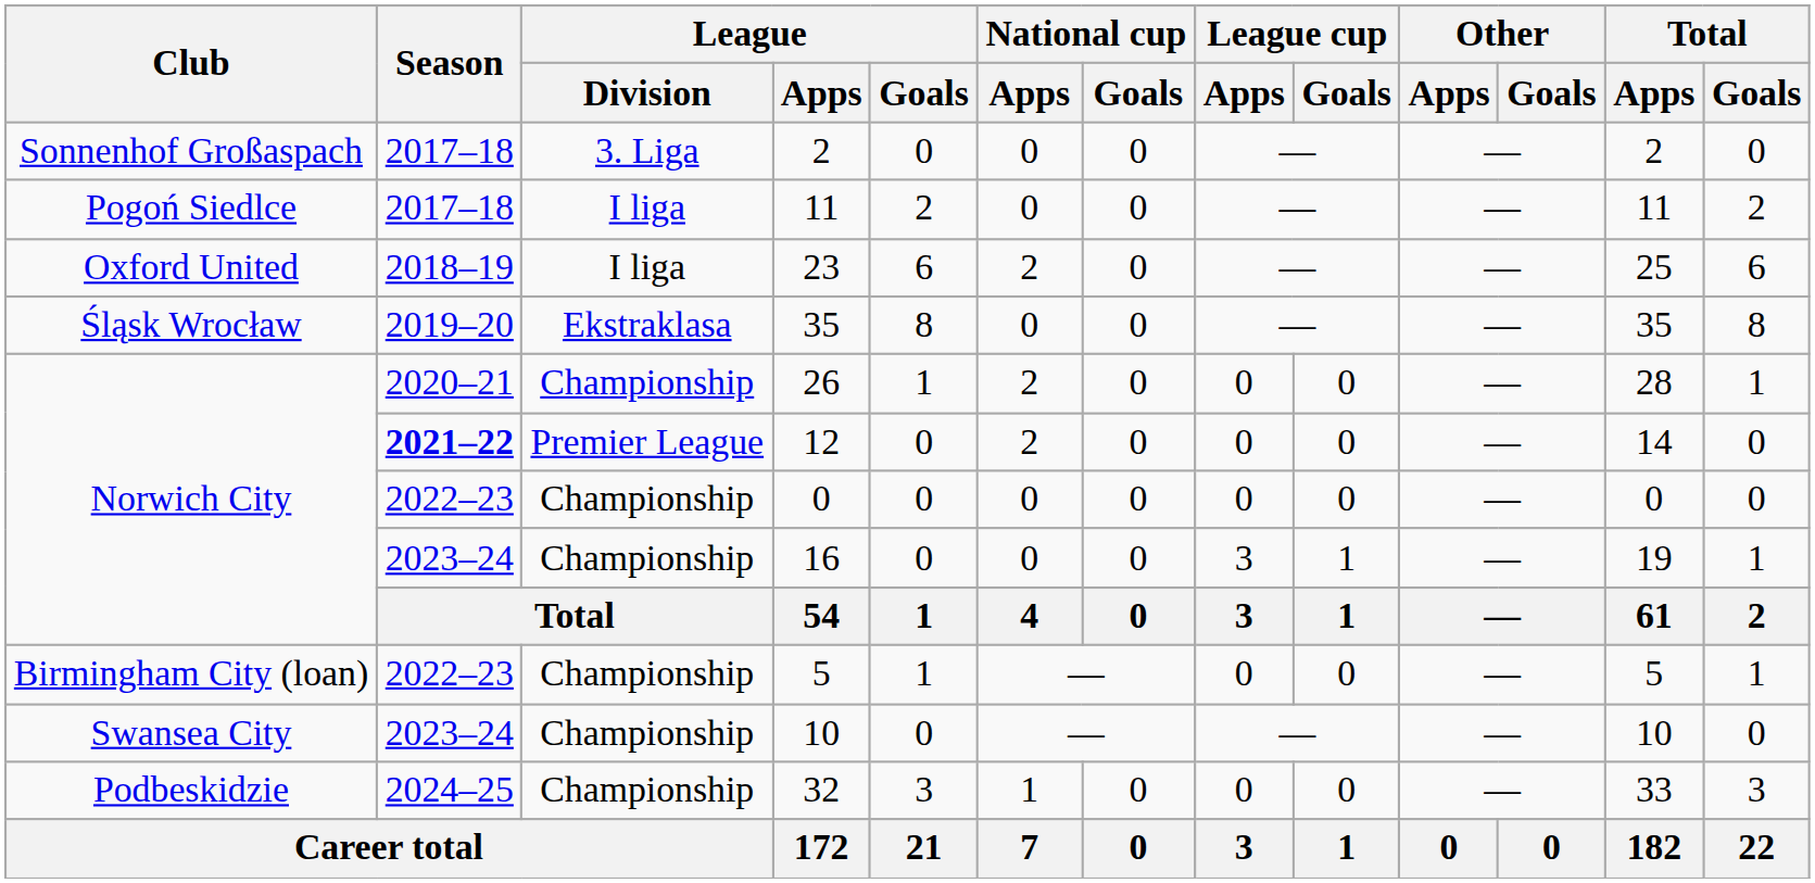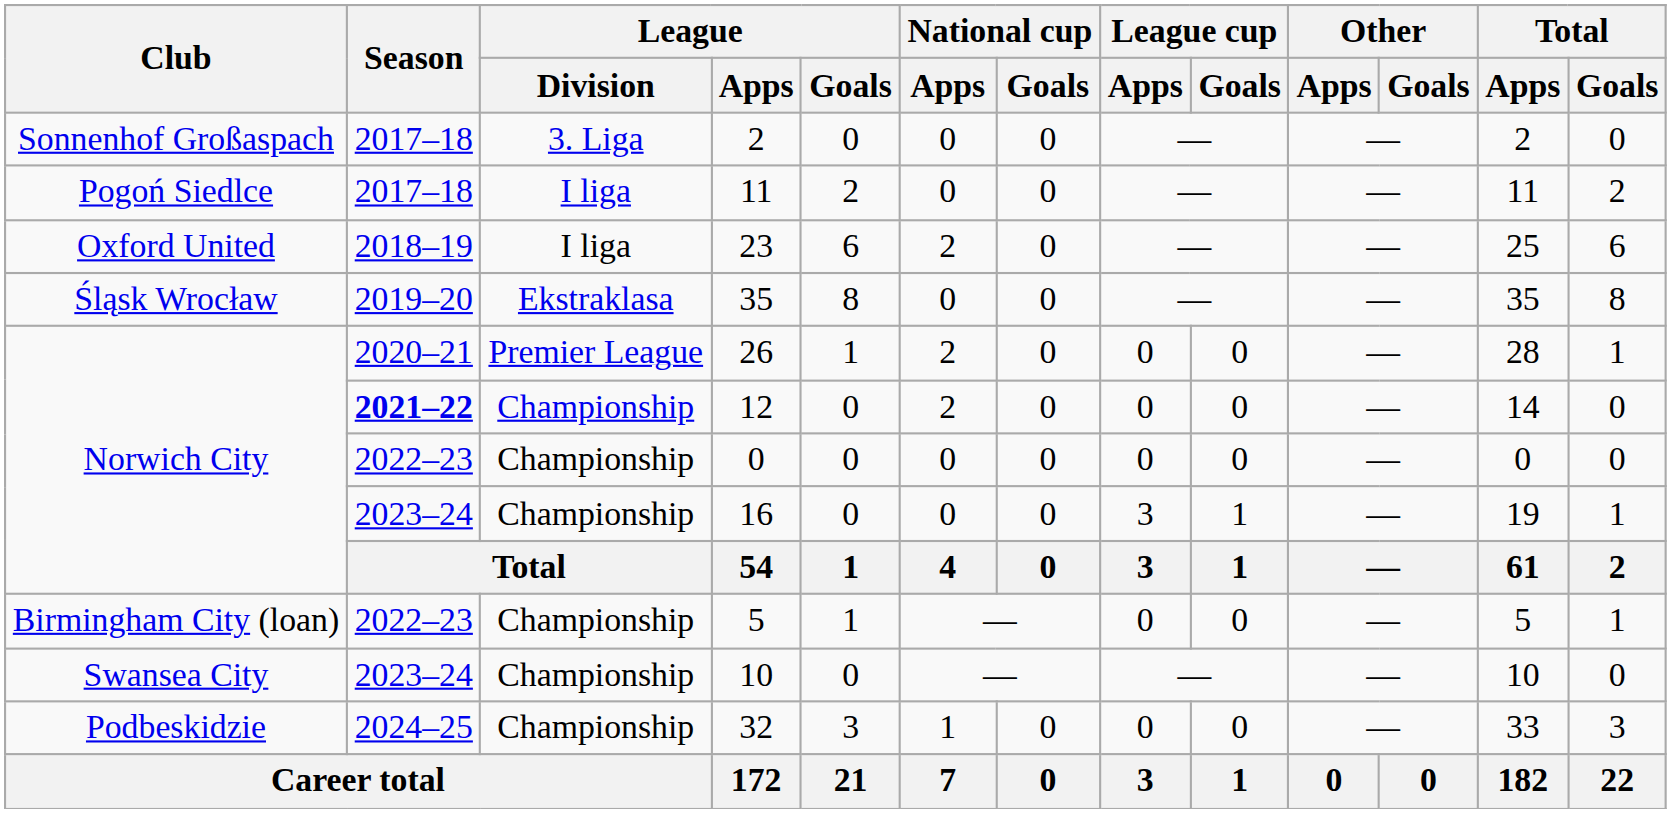26 | League / Division: Championship -> Premier League
12 | League / Division: Premier League -> Championship
